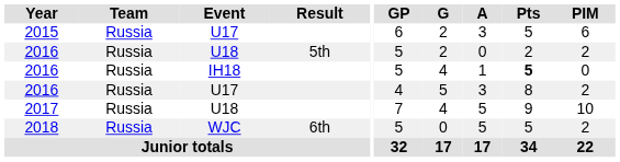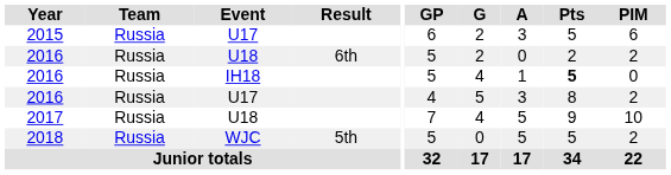2016 / U18 | Result: 5th -> 6th
2018 | Result: 6th -> 5th
